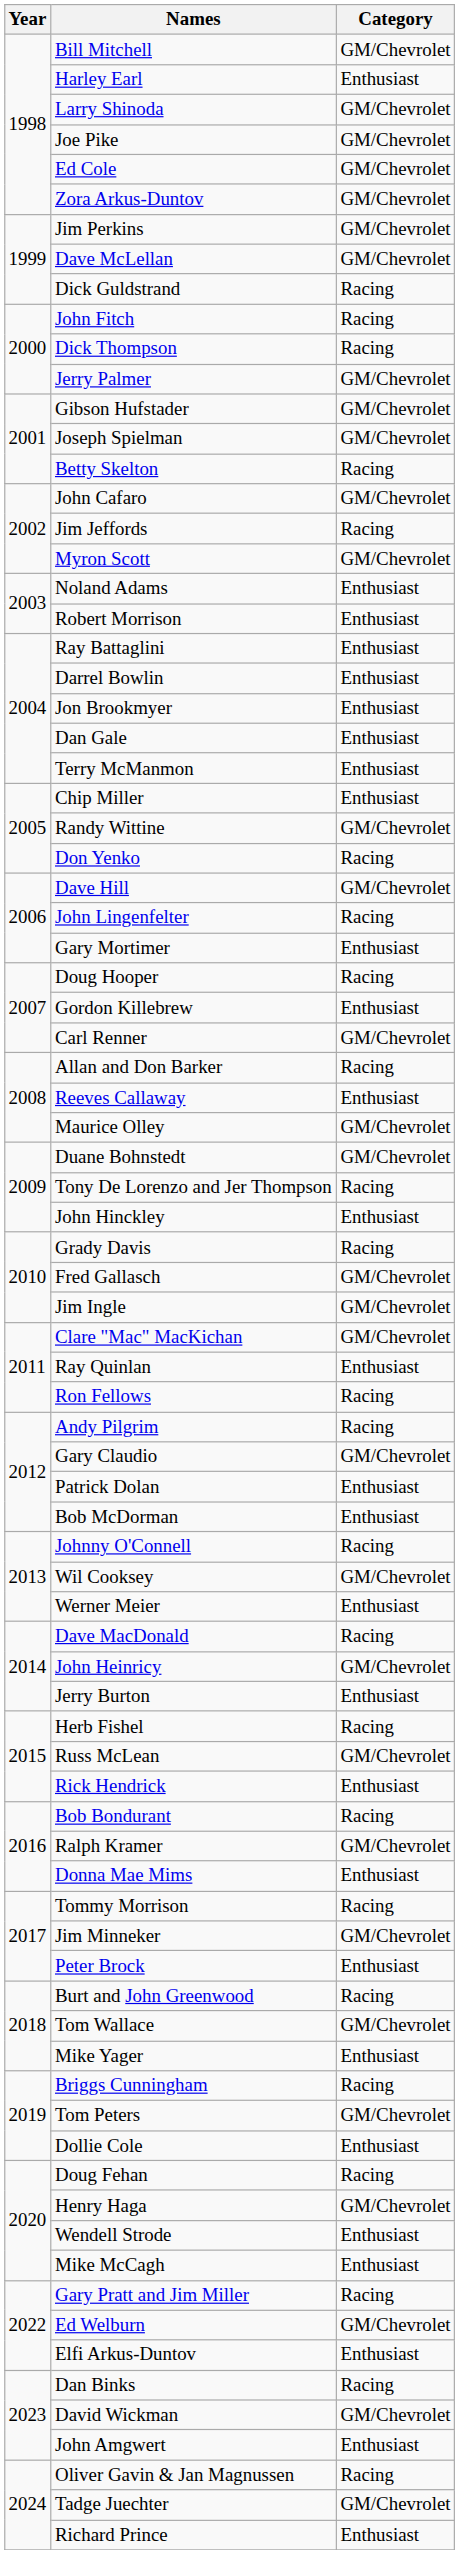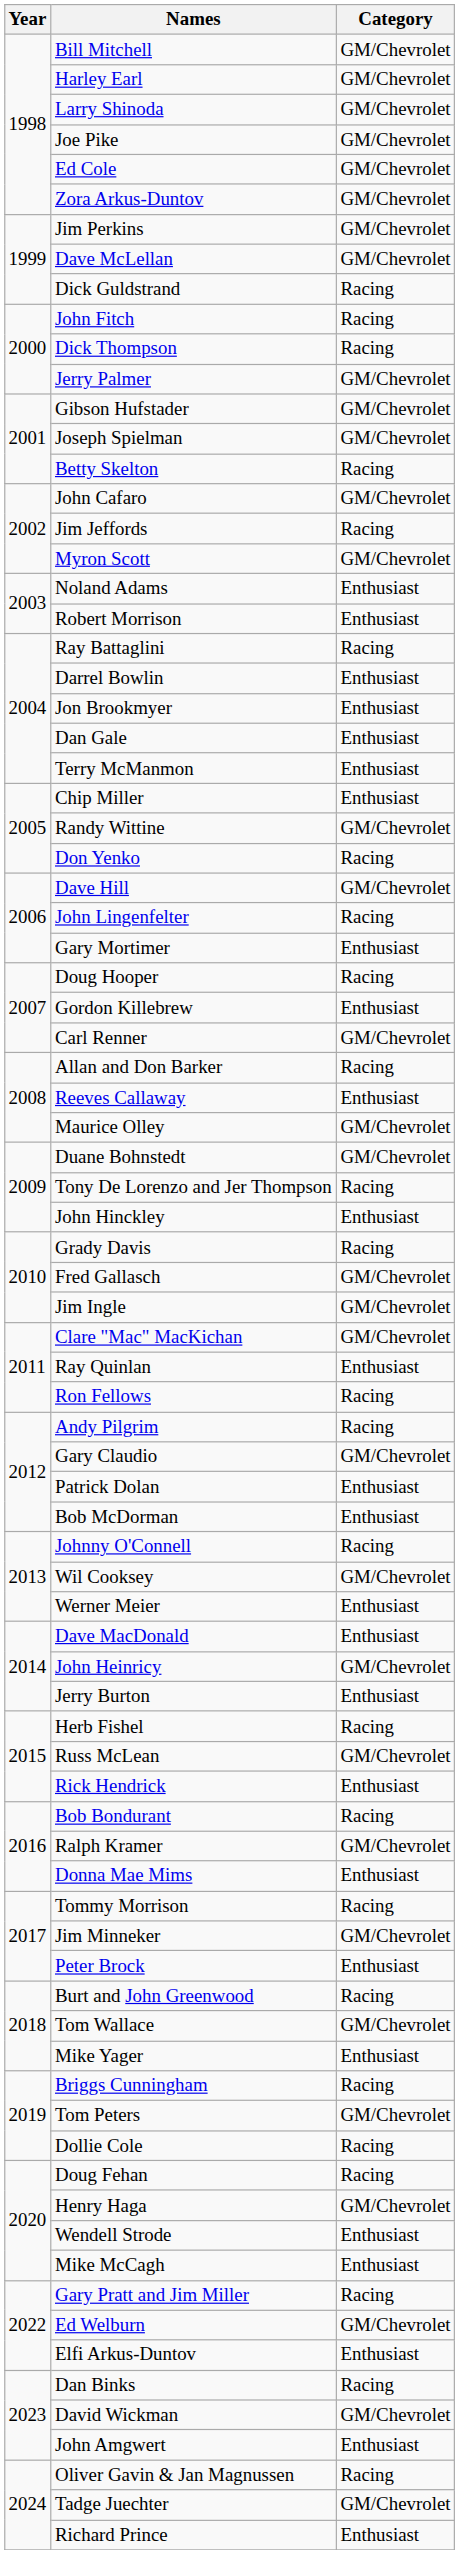Harley Earl | Category: Enthusiast -> GM/Chevrolet
Ray Battaglini | Category: Enthusiast -> Racing
Dave MacDonald | Category: Racing -> Enthusiast
Dollie Cole | Category: Enthusiast -> Racing
